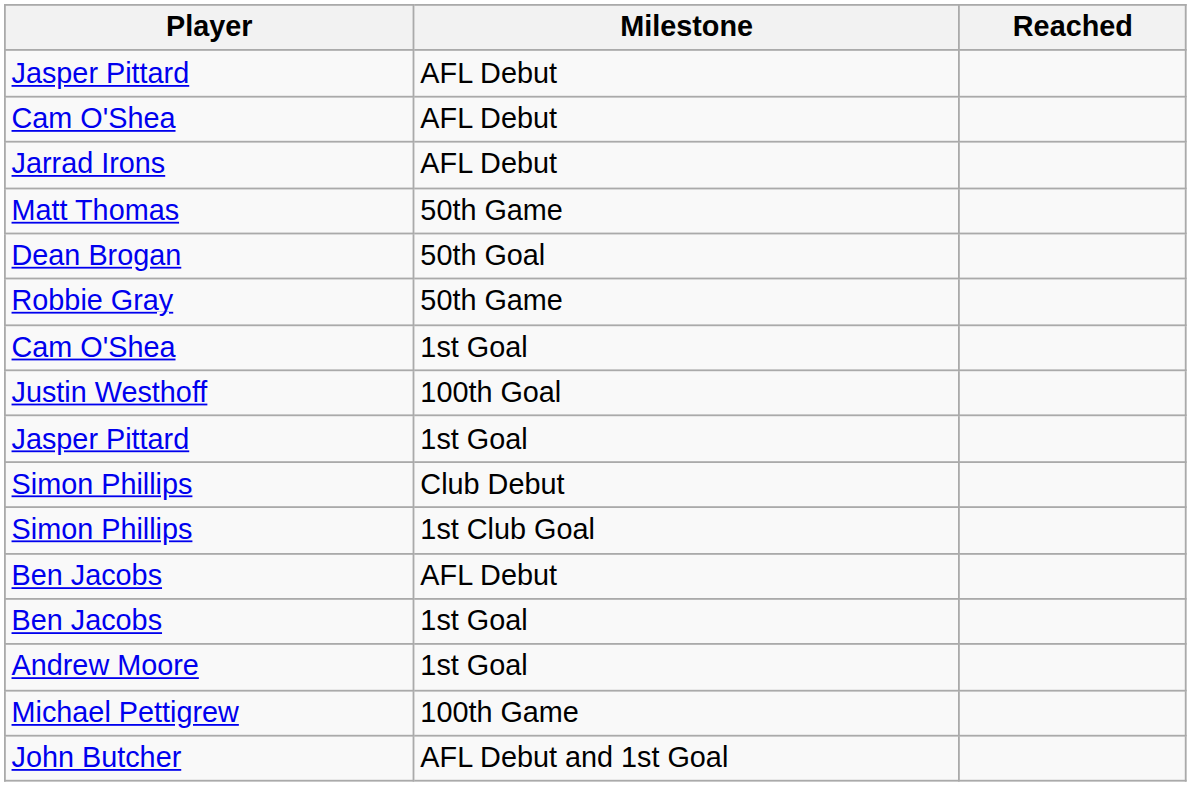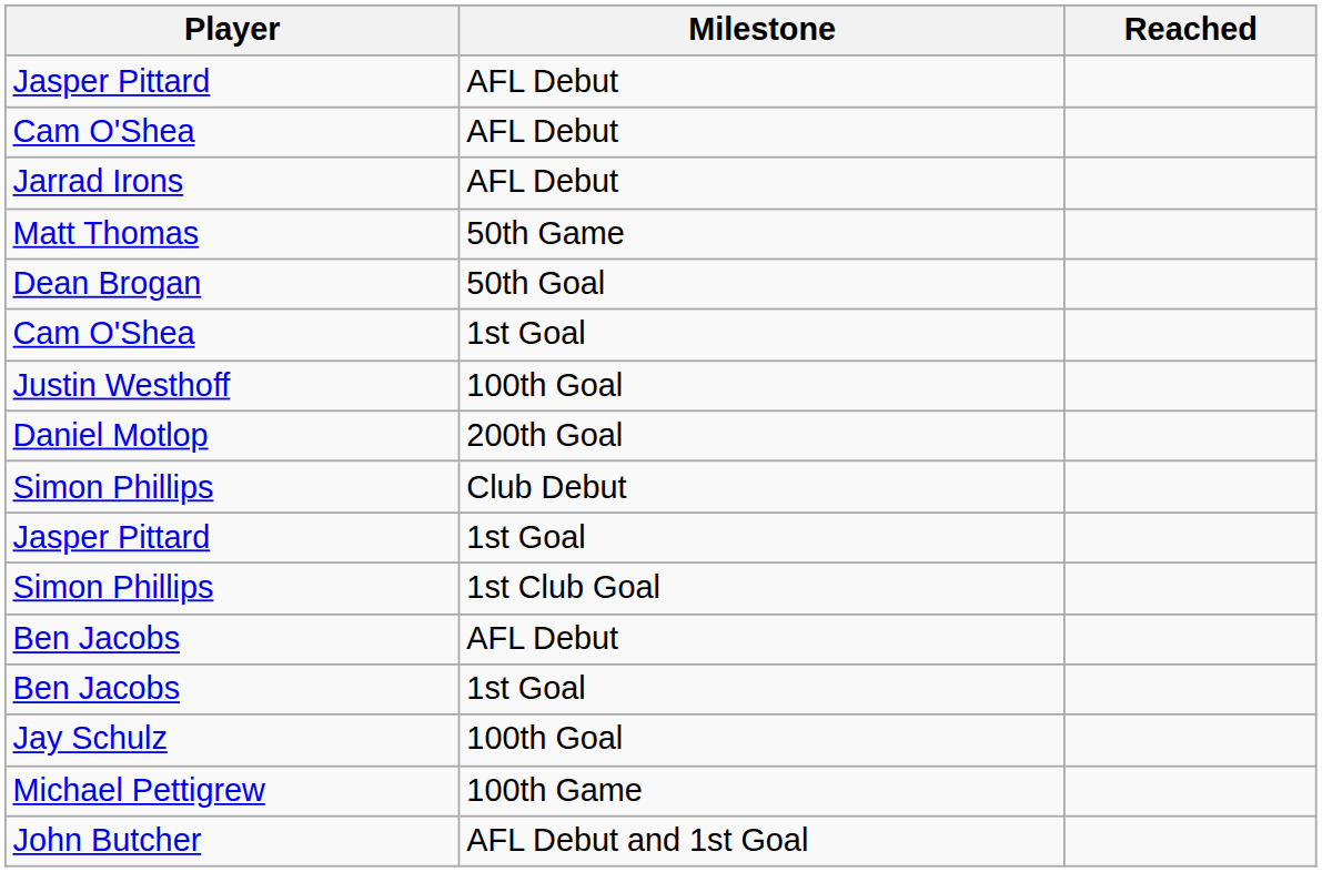- row: Robbie Gray | 50th Game
+ row: Daniel Motlop | 200th Goal
rows swapped: Simon Phillips / Club Debut <-> Jasper Pittard / 1st Goal
+ row: Jay Schulz | 100th Goal
- row: Andrew Moore | 1st Goal
